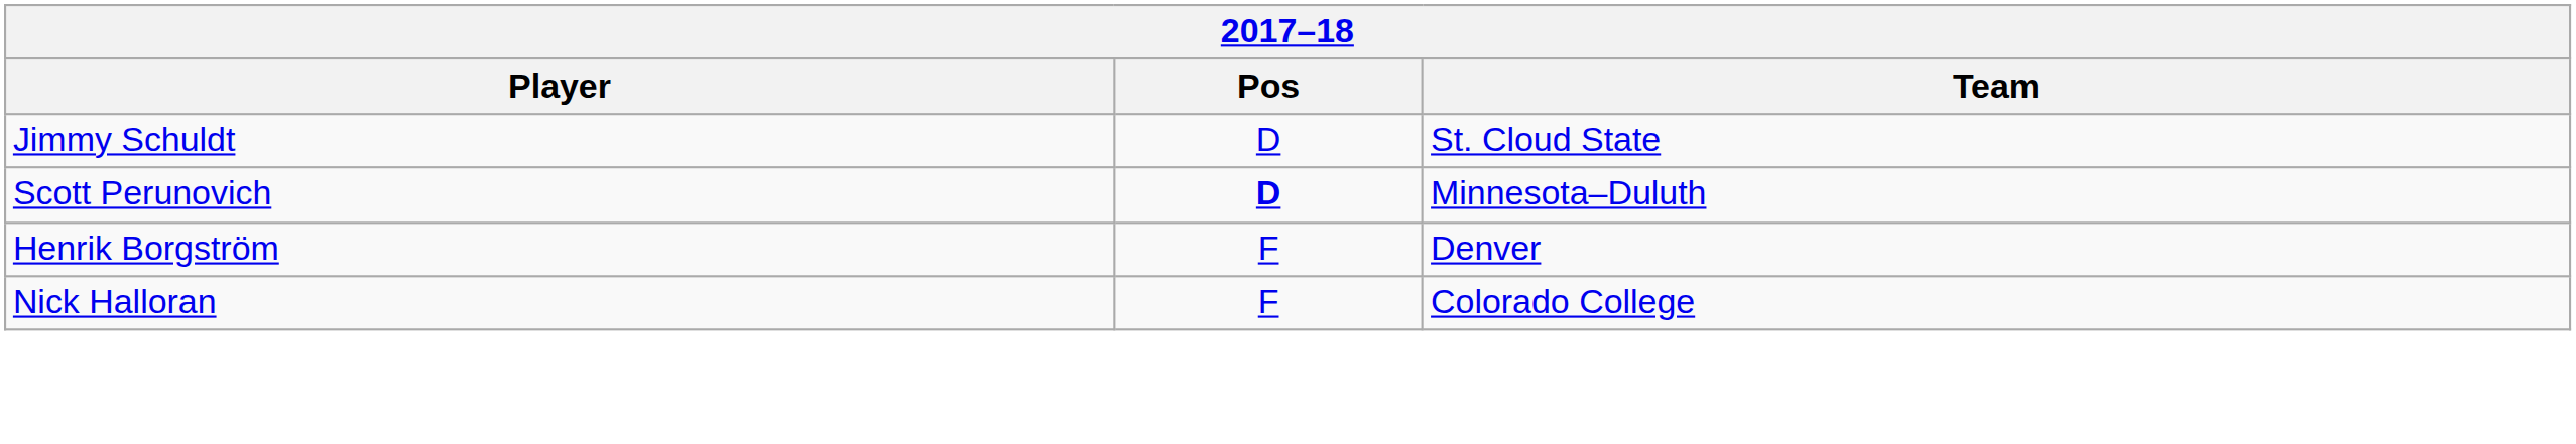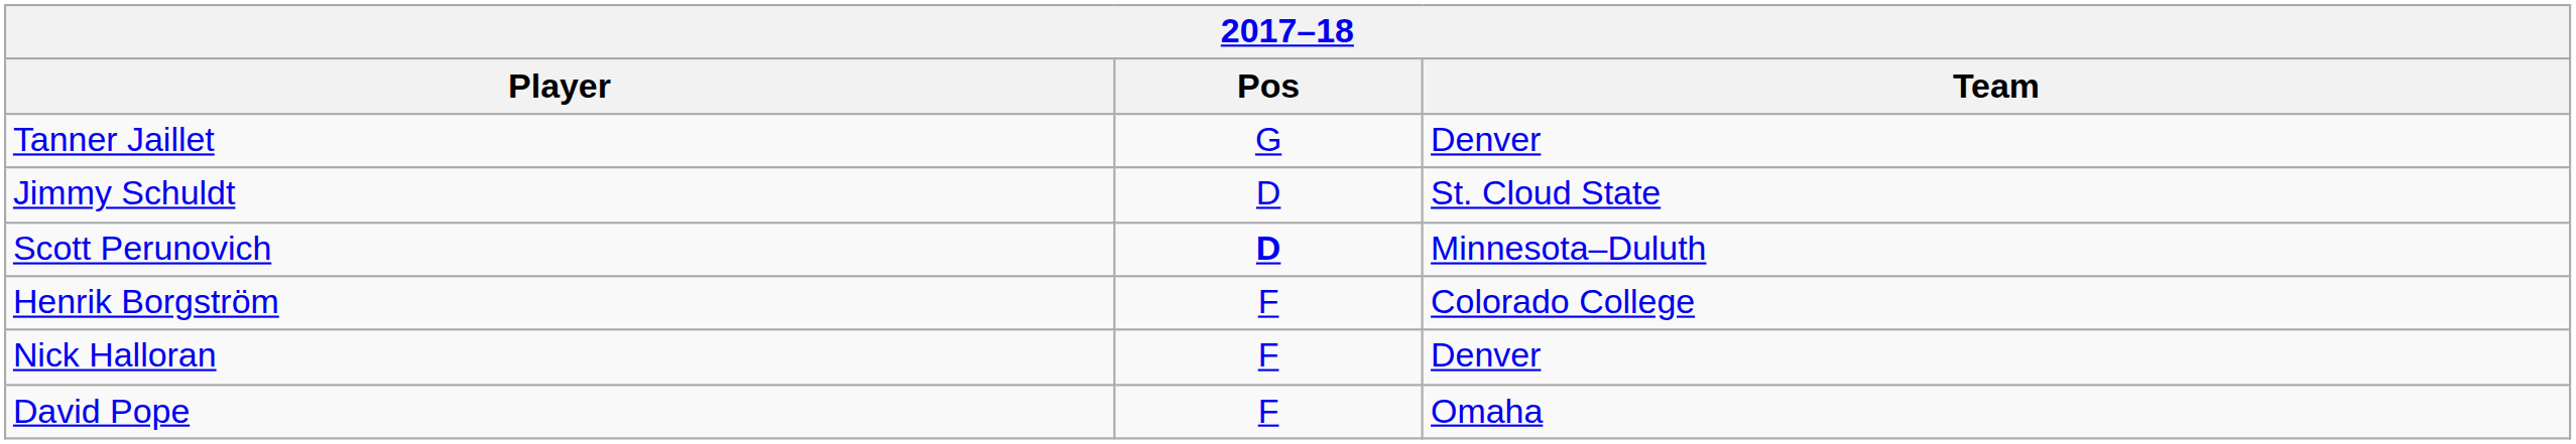+ row: Tanner Jaillet | G | Denver
Henrik Borgström | Team: Denver -> Colorado College
Nick Halloran | Team: Colorado College -> Denver
+ row: David Pope | F | Omaha
